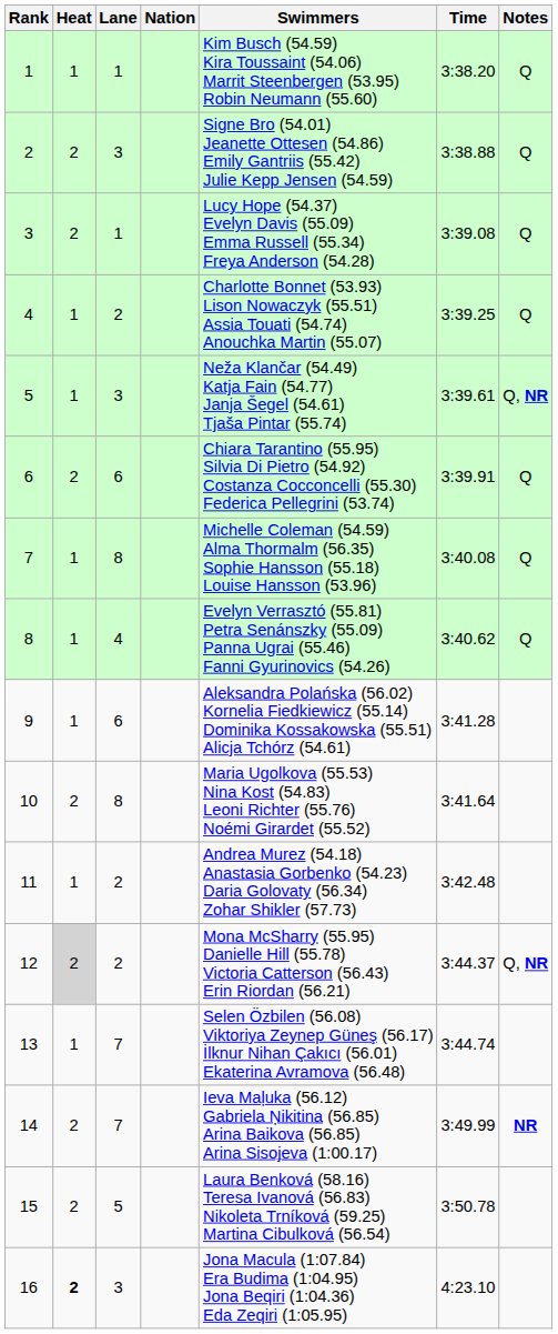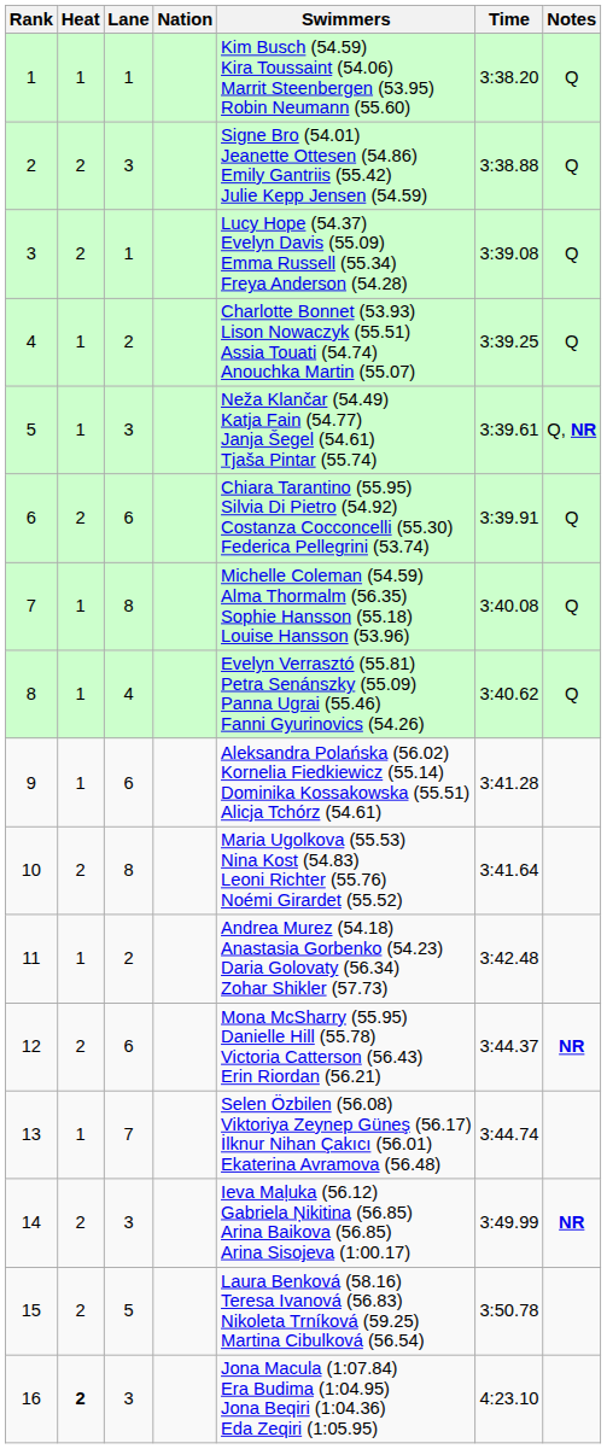12 | Heat: lightgrey background -> no background
12 | Lane: 2 -> 6
12 | Notes: Q, NR -> NR
14 | Lane: 7 -> 3
